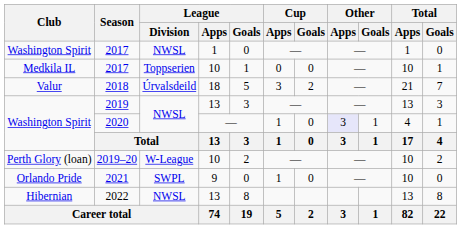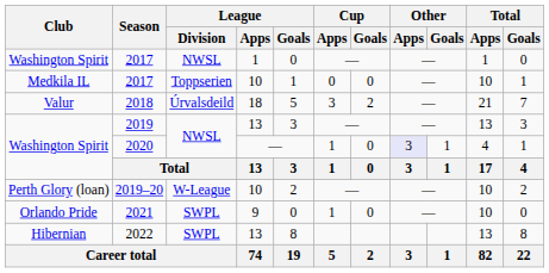2022 | League / Division: NWSL -> SWPL
